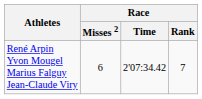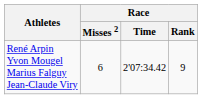René Arpin Yvon Mougel Marius Falguy Jean-Claude Viry | Race / Rank: 7 -> 9
